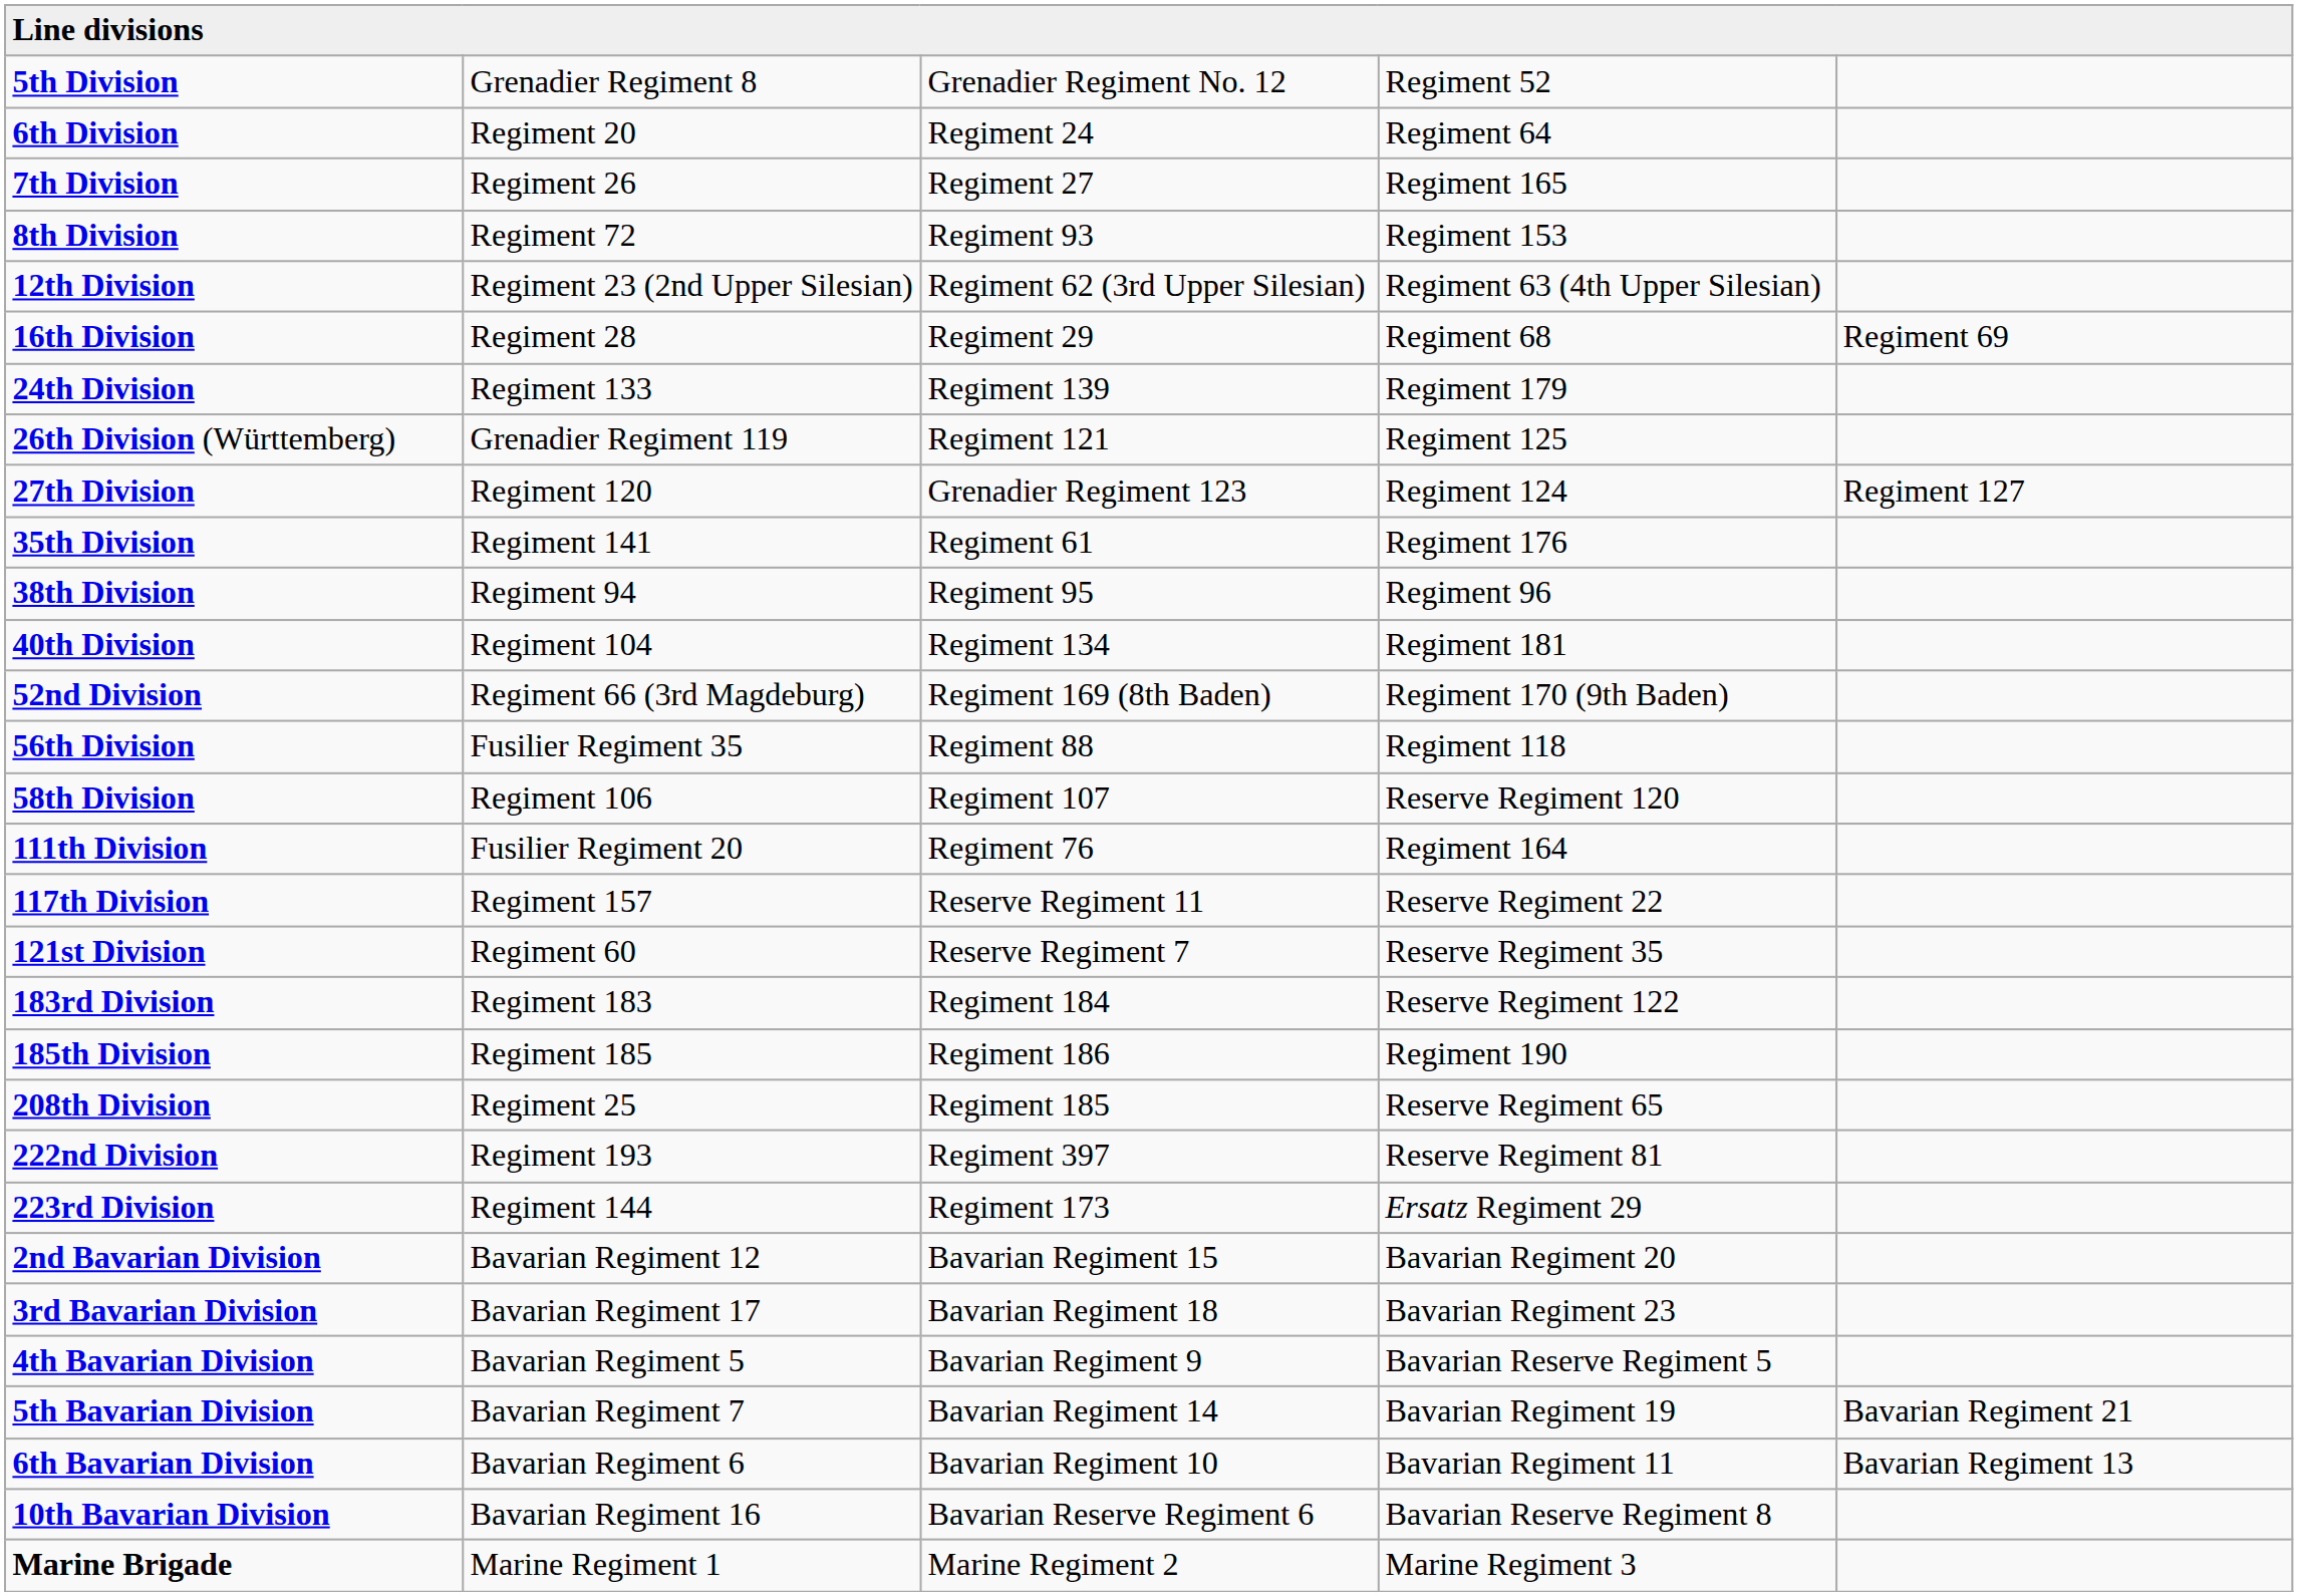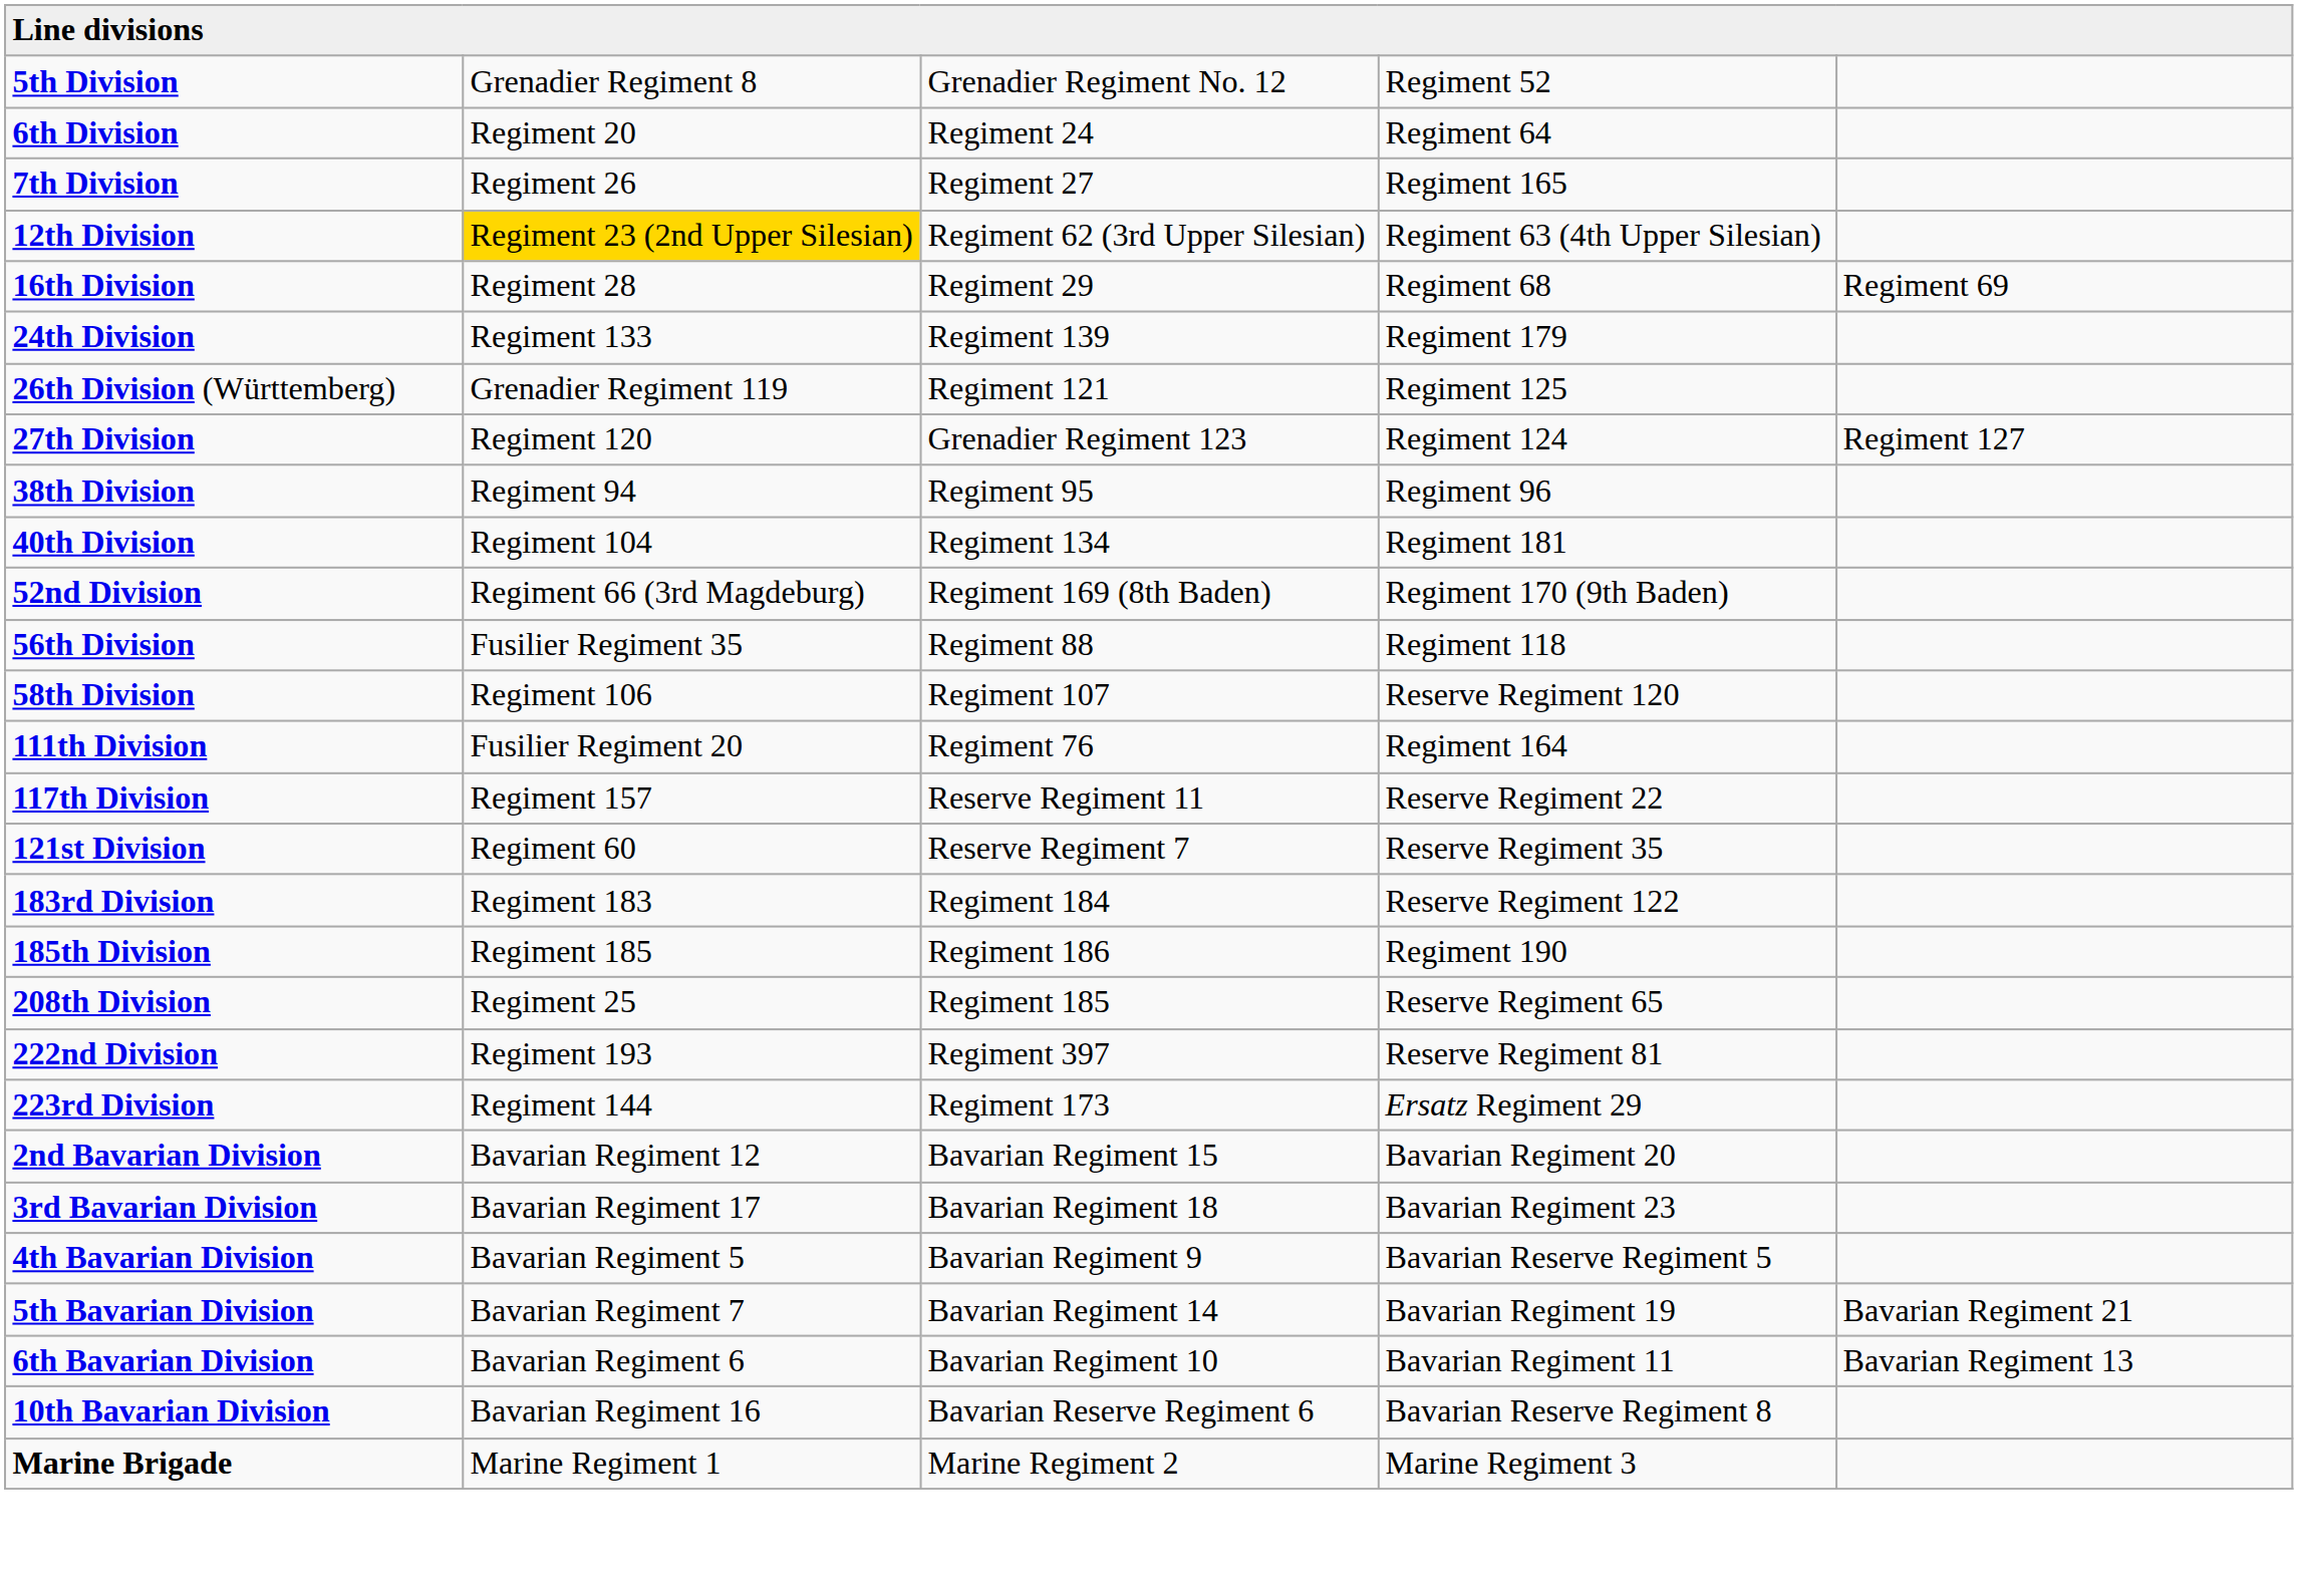- row: 8th Division | Regiment 72 | Regiment 93 | Regiment 153
12th Division | column 2: no background -> gold background
- row: 35th Division | Regiment 141 | Regiment 61 | Regiment 176
